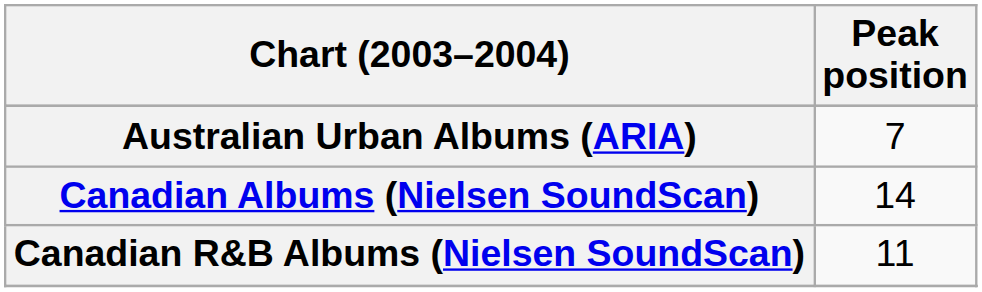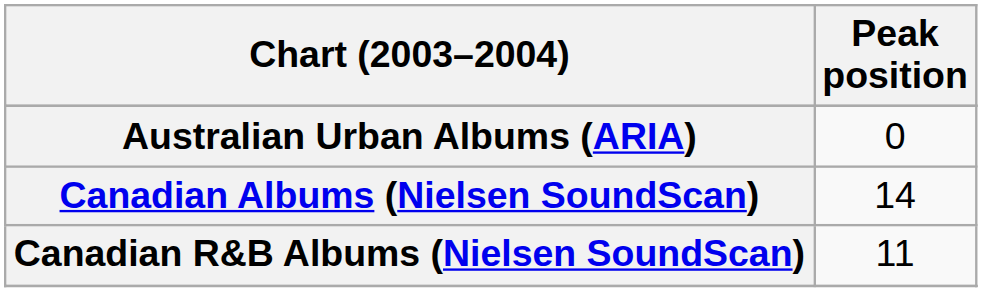Australian Urban Albums (ARIA) | Peak position: 7 -> 0
